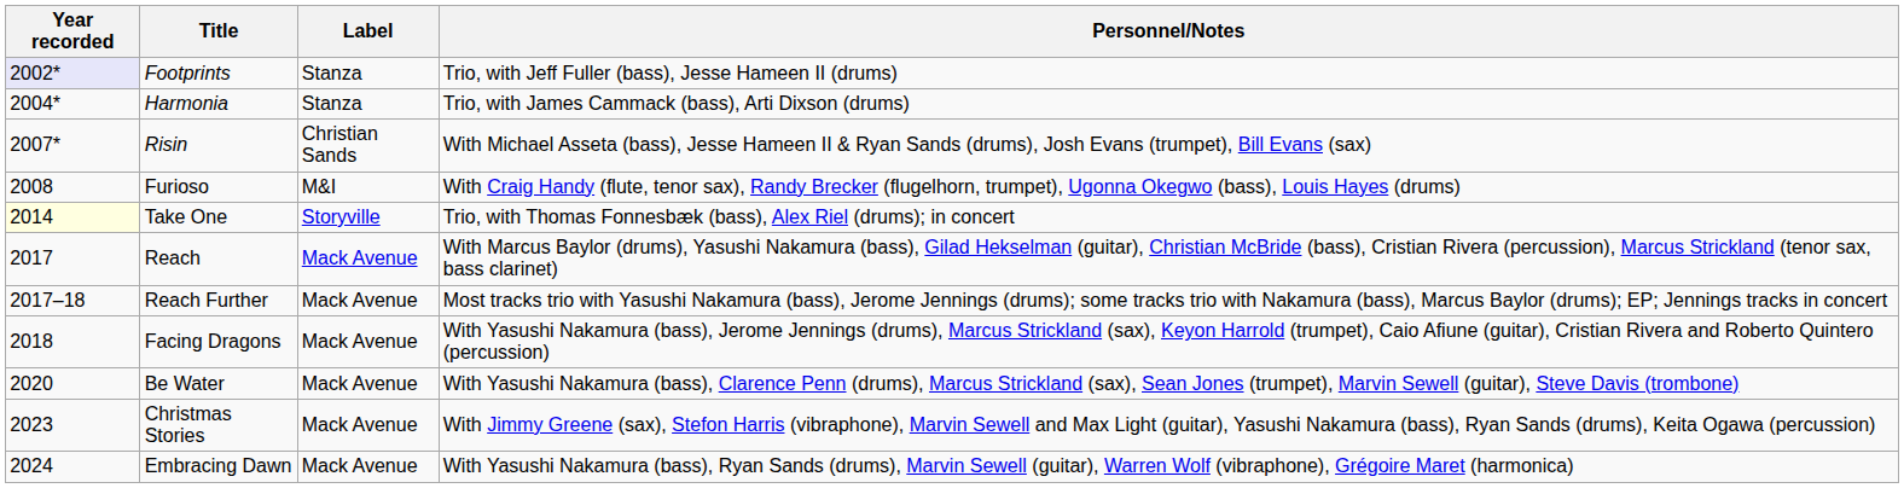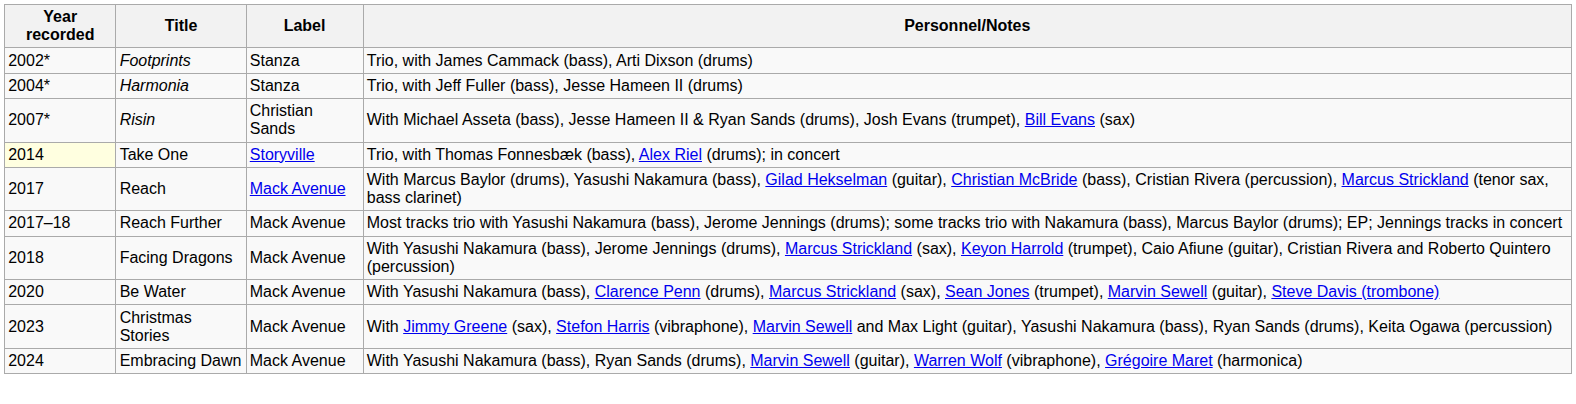Footprints | Year recorded: lavender background -> no background
Footprints | Personnel/Notes: Trio, with Jeff Fuller (bass), Jesse Hameen II (drums) -> Trio, with James Cammack (bass), Arti Dixson (drums)
Harmonia | Personnel/Notes: Trio, with James Cammack (bass), Arti Dixson (drums) -> Trio, with Jeff Fuller (bass), Jesse Hameen II (drums)
- row: 2008 | Furioso | M&I | With Craig Handy (flute, tenor sax), Randy Brecker (flugelhorn, trumpet), Ugonna Okegwo (bass), Louis Hayes (drums)
